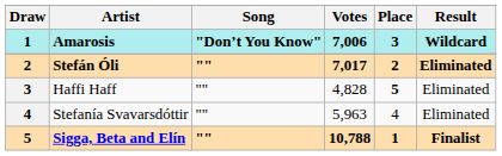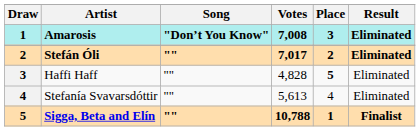Amarosis | Votes: 7,006 -> 7,008
Amarosis | Result: Wildcard -> Eliminated
Stefanía Svavarsdóttir | Votes: 5,963 -> 5,613
